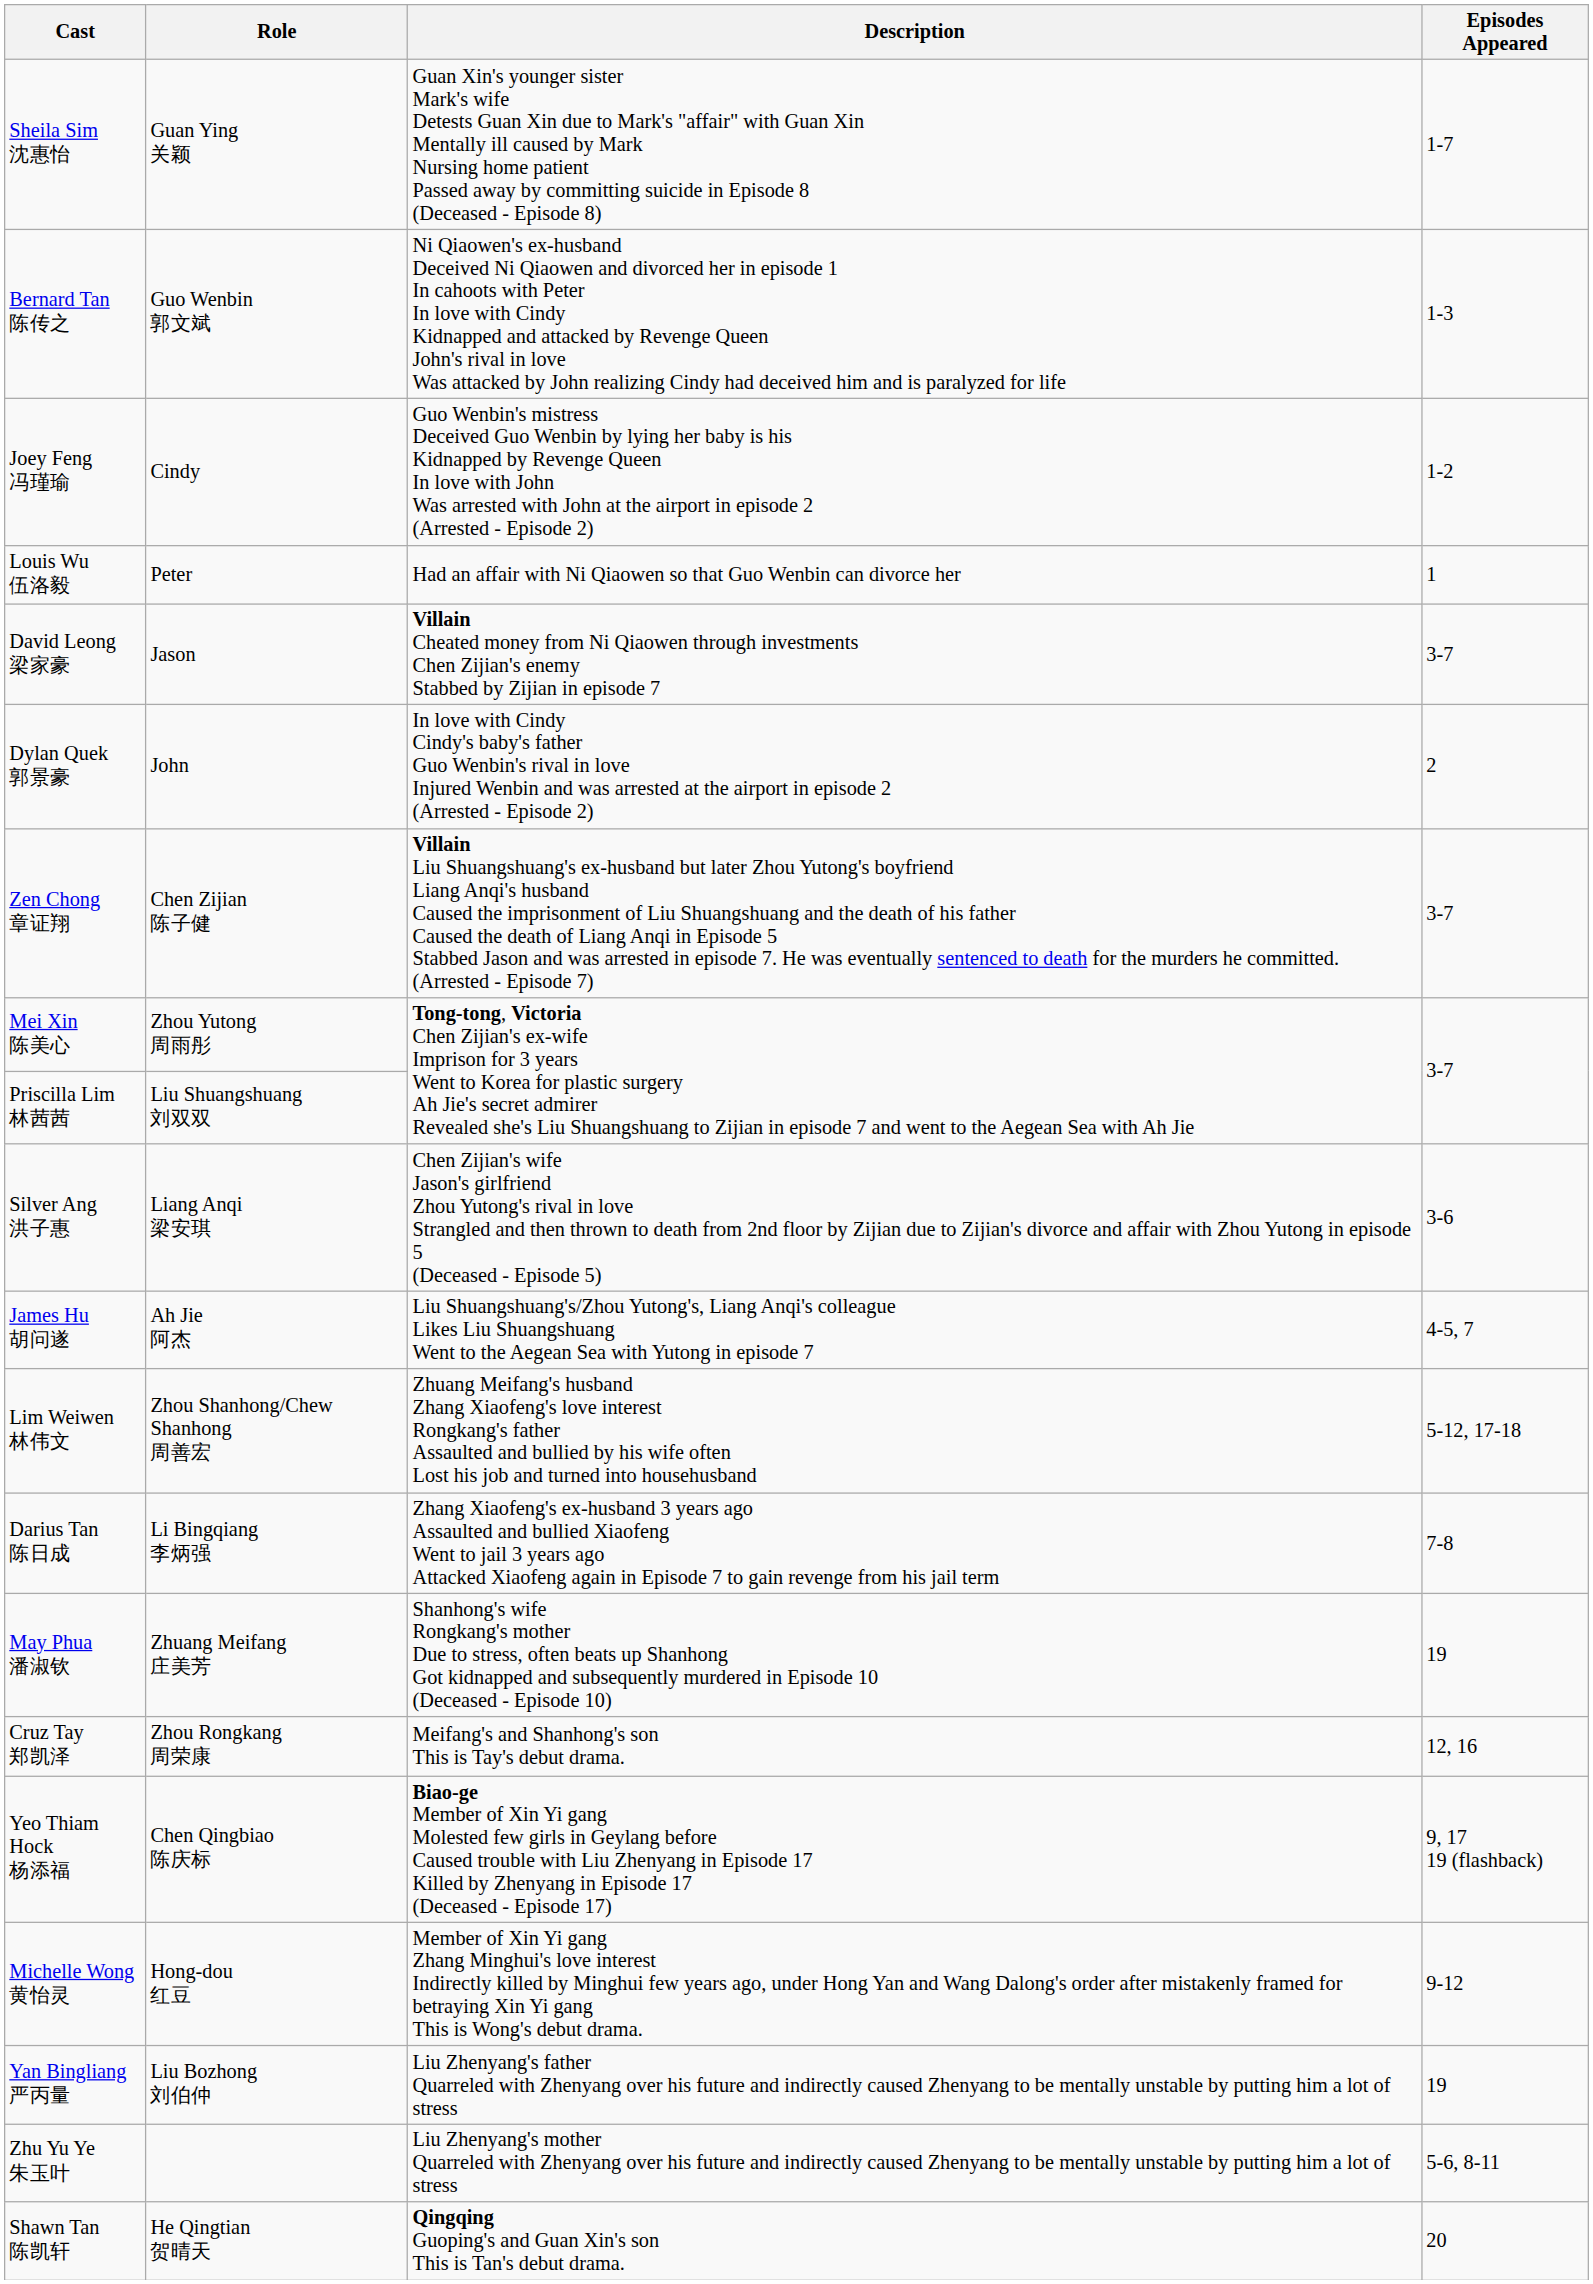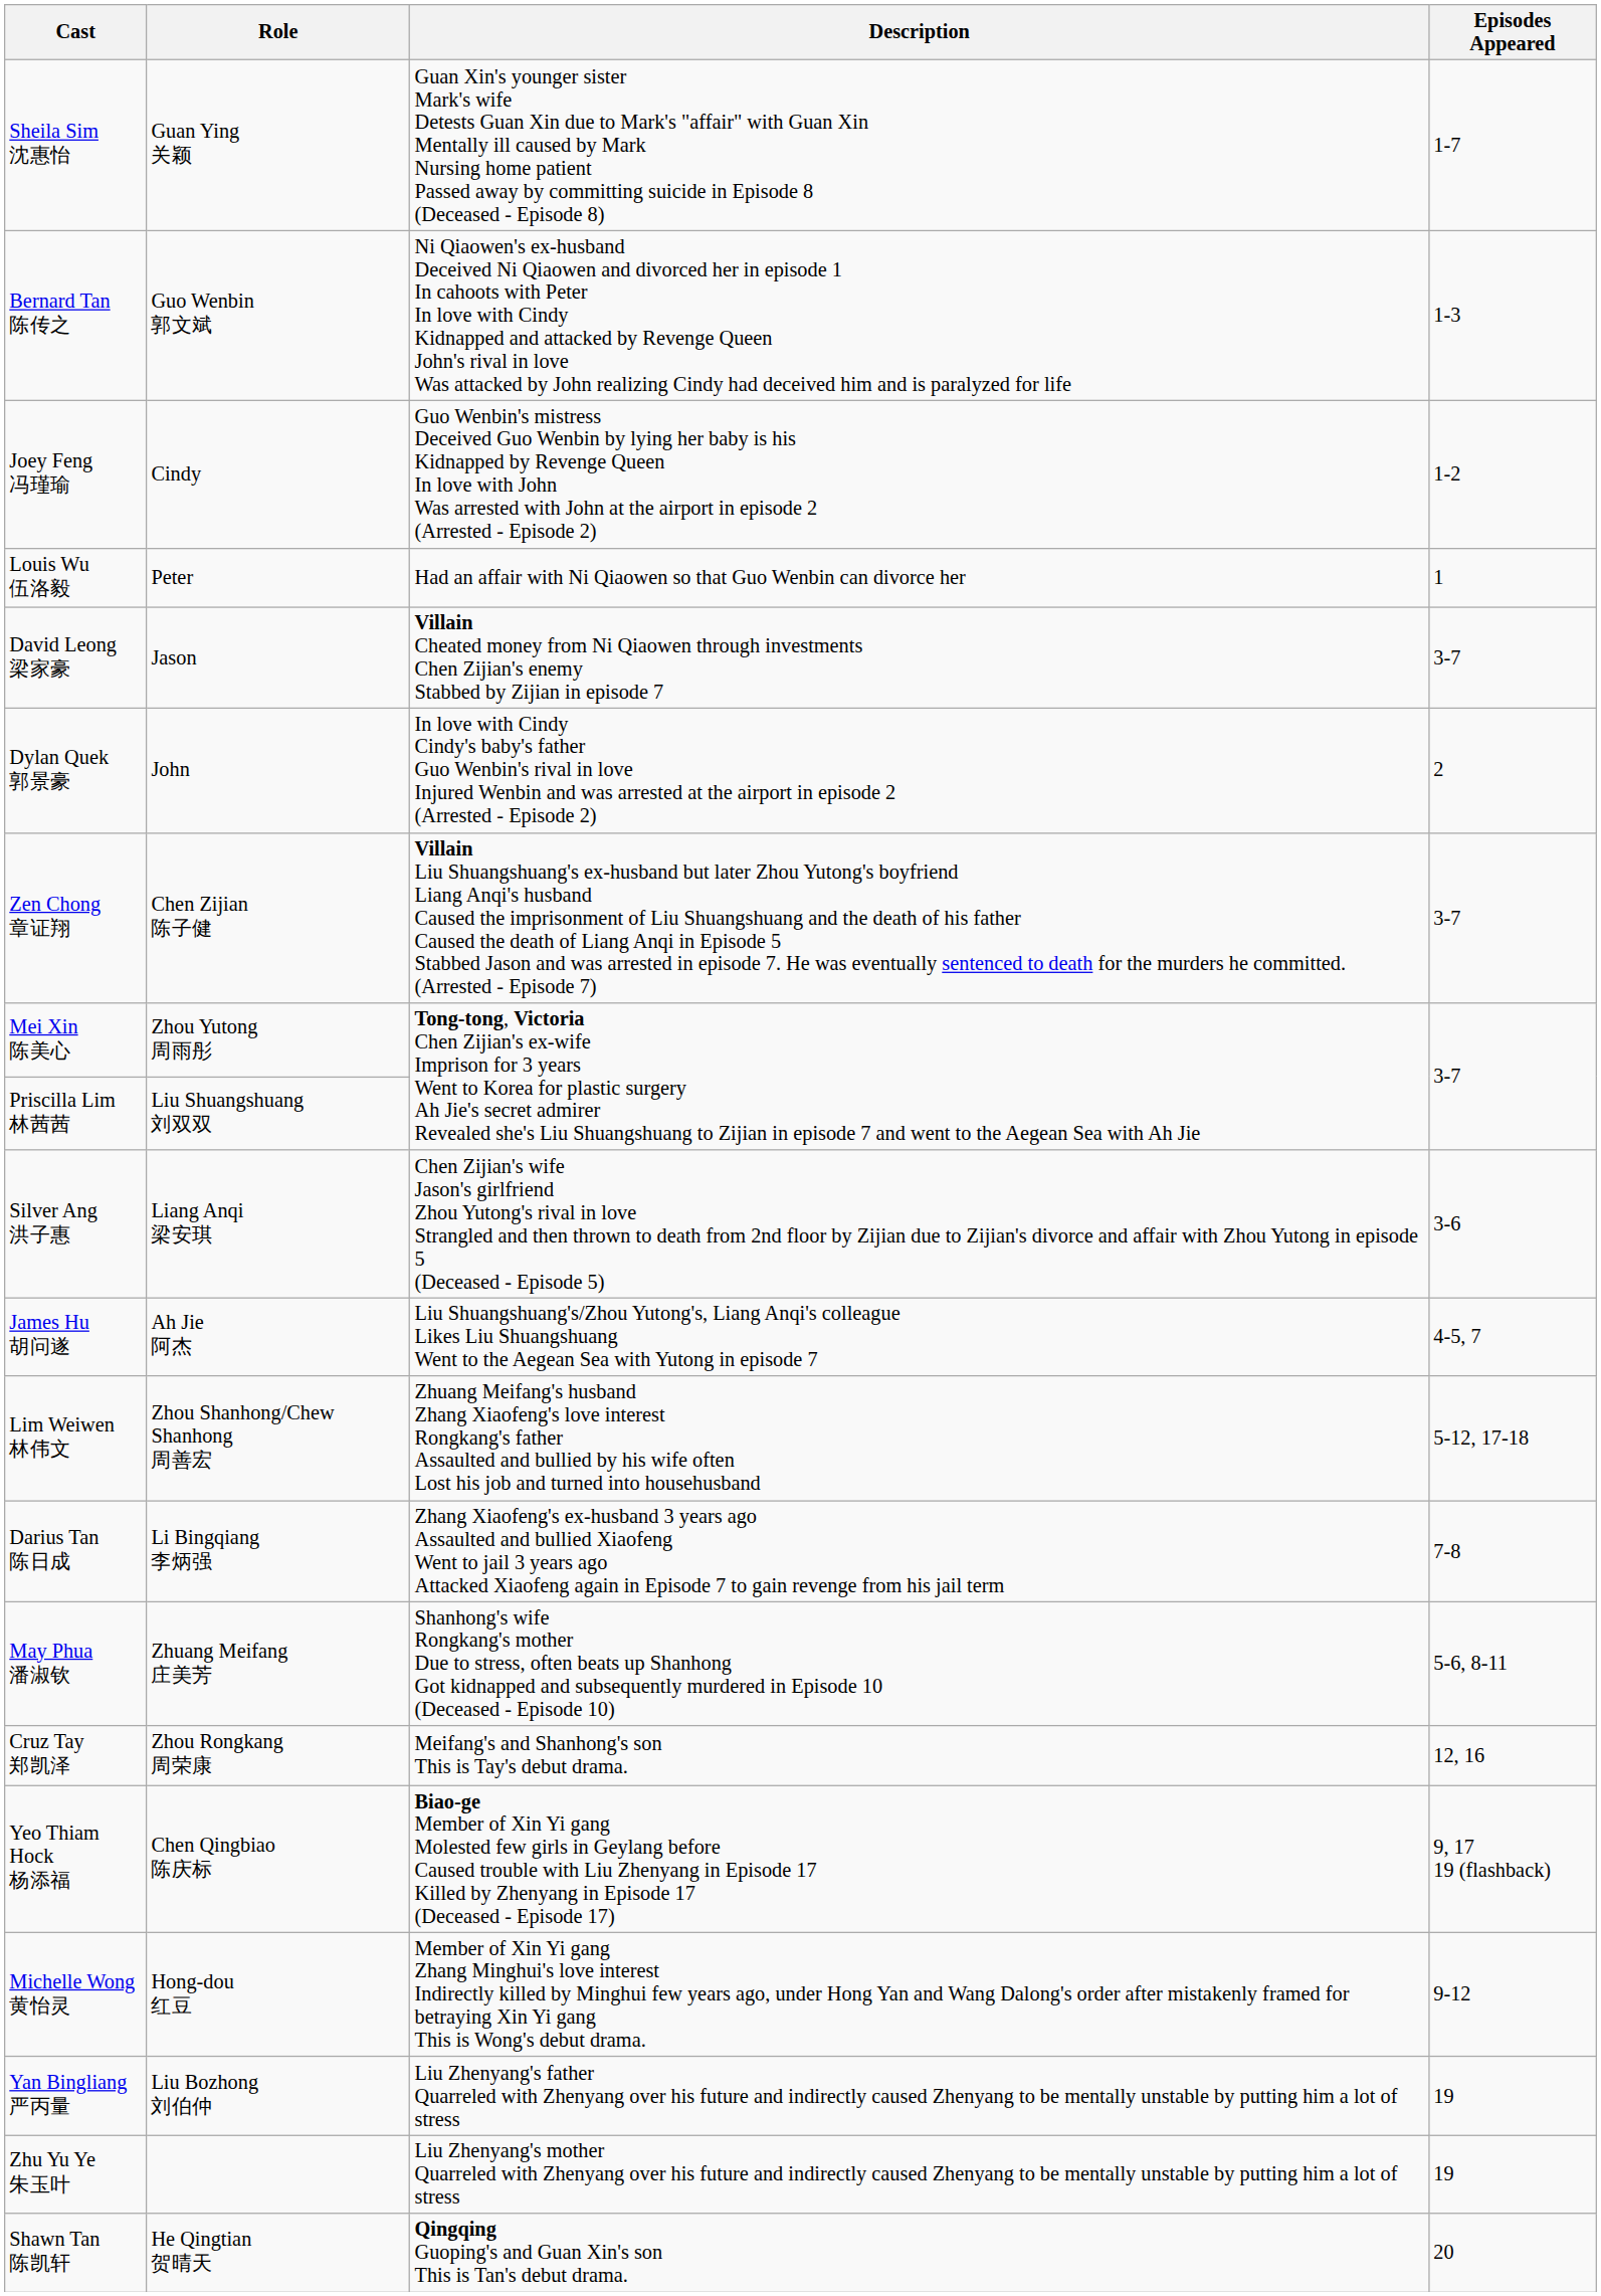May Phua 潘淑钦 | Episodes Appeared: 19 -> 5-6, 8-11
Zhu Yu Ye 朱玉叶 | Episodes Appeared: 5-6, 8-11 -> 19
